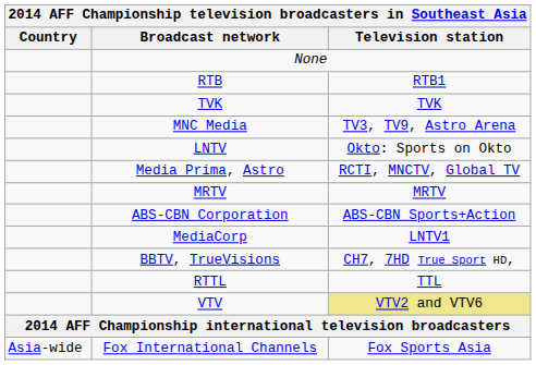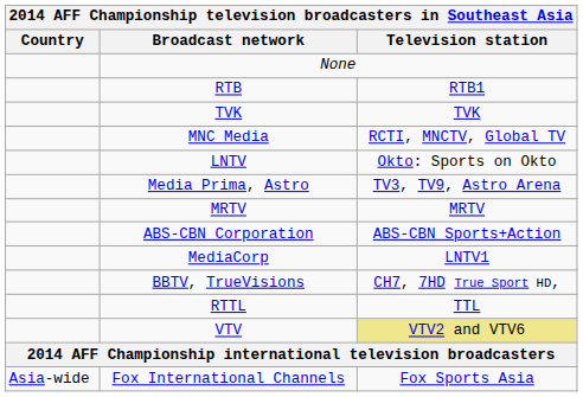MNC Media | Television station: TV3, TV9, Astro Arena -> RCTI, MNCTV, Global TV
Media Prima, Astro | Television station: RCTI, MNCTV, Global TV -> TV3, TV9, Astro Arena
